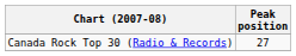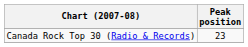Canada Rock Top 30 (Radio & Records) | Peak position: 27 -> 23
